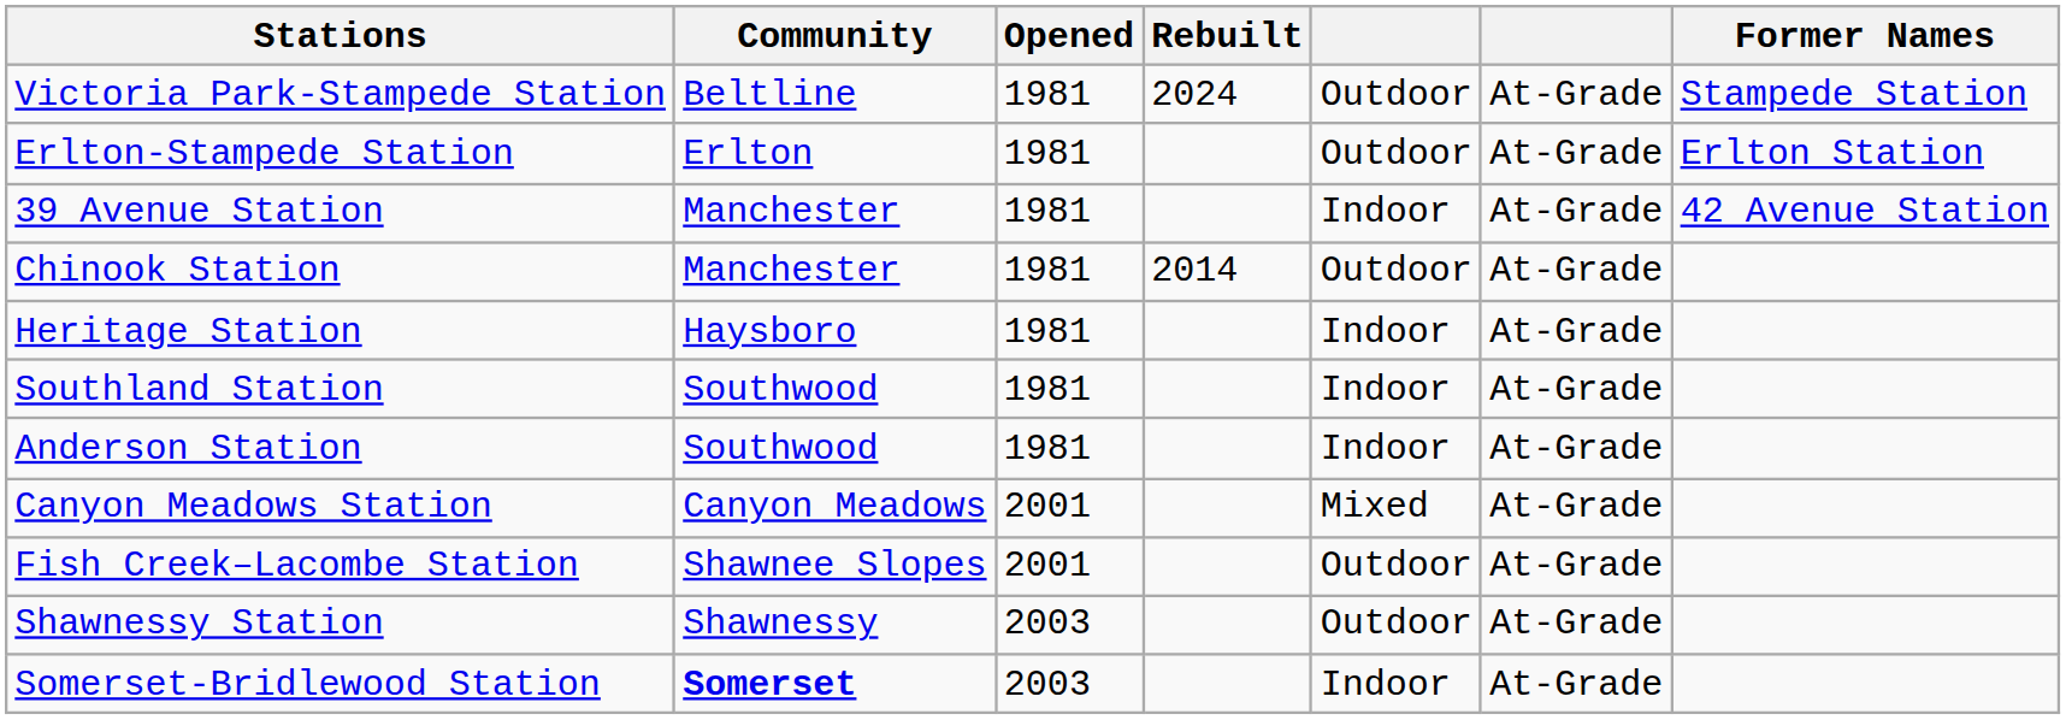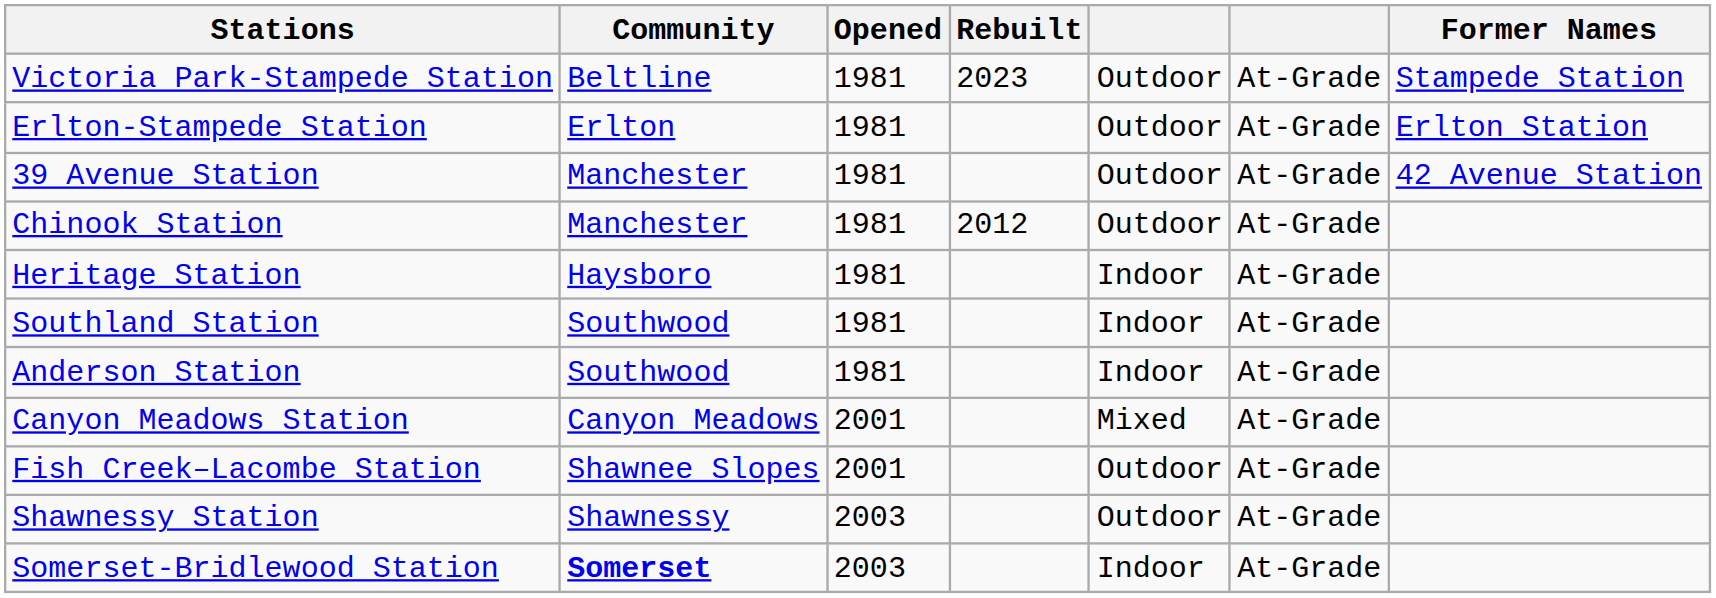Victoria Park-Stampede Station | Rebuilt: 2024 -> 2023
39 Avenue Station | column 5: Indoor -> Outdoor
Chinook Station | Rebuilt: 2014 -> 2012
